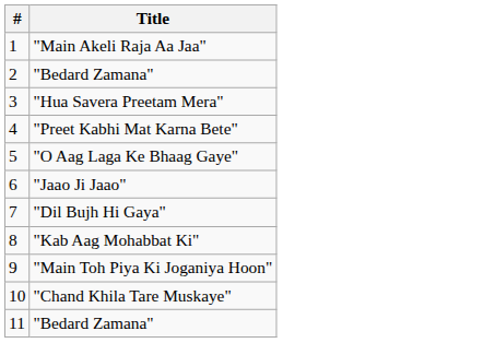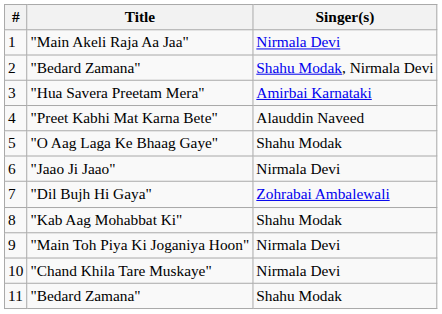+ column: Singer(s) | Nirmala Devi | Shahu Modak, Nirmala Devi | Amirbai Karnataki | Alauddin Naveed | Shahu Modak | Nirmala Devi | Zohrabai Ambalewali | Shahu Modak | Nirmala Devi | Nirmala Devi | Shahu Modak
